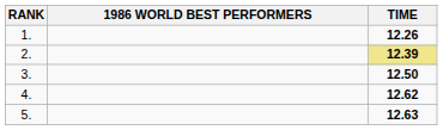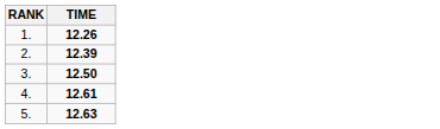- column: 1986 WORLD BEST PERFORMERS
2. | TIME: khaki background -> no background
4. | TIME: 12.62 -> 12.61
